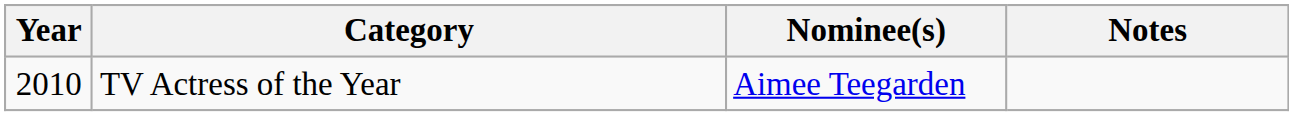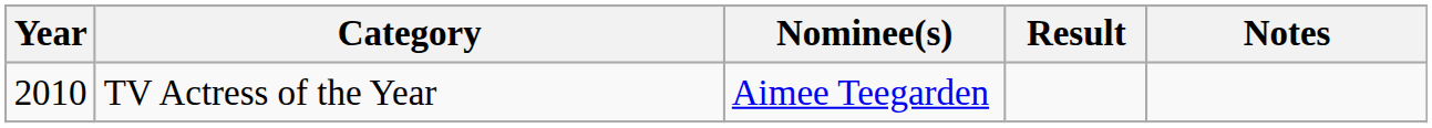+ column: Result
